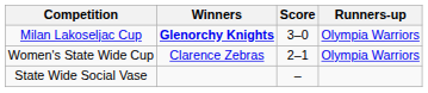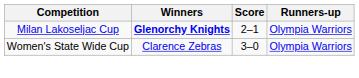Milan Lakoseljac Cup | Score: 3–0 -> 2–1
Women's State Wide Cup | Score: 2–1 -> 3–0
- row: State Wide Social Vase | –
